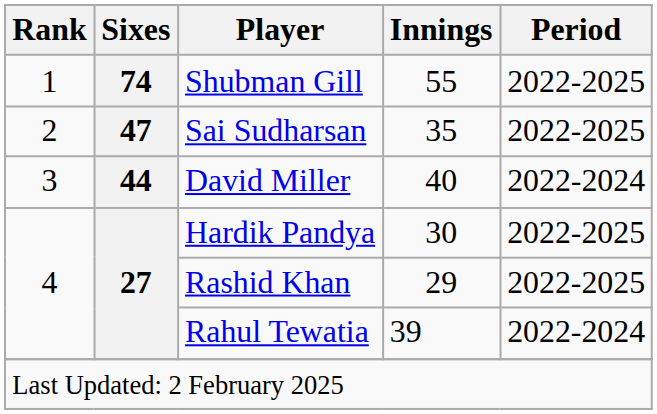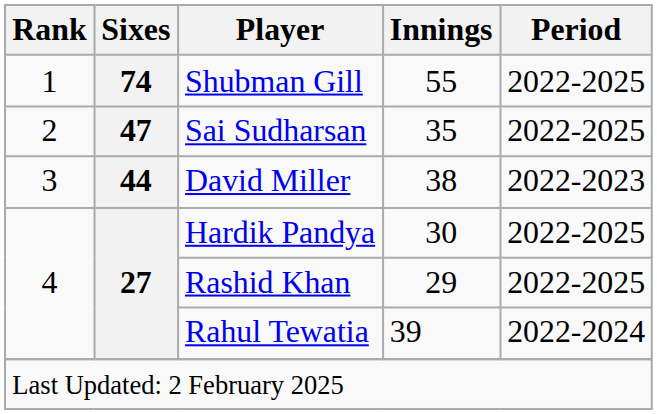David Miller | Innings: 40 -> 38
David Miller | Period: 2022-2024 -> 2022-2023
